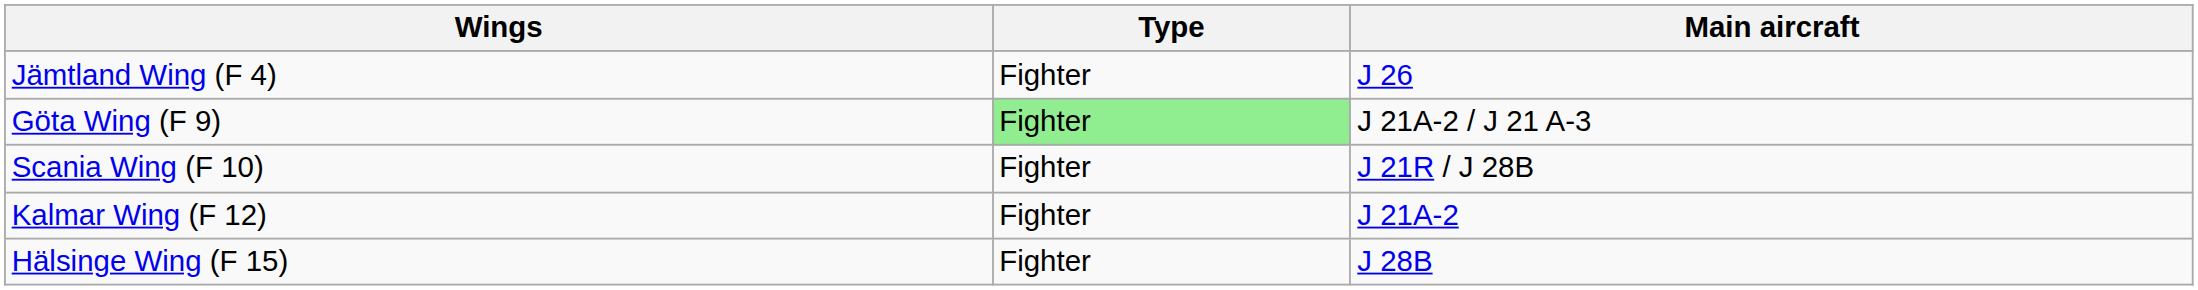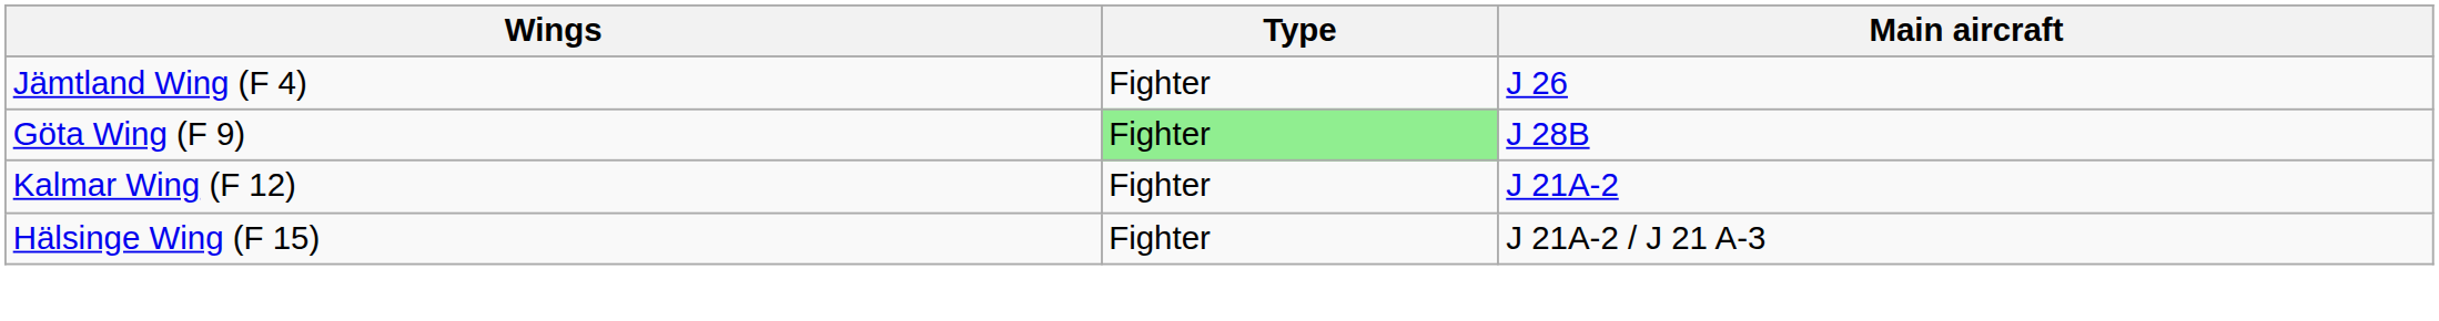Göta Wing (F 9) | Main aircraft: J 21A-2 / J 21 A-3 -> J 28B
- row: Scania Wing (F 10) | Fighter | J 21R / J 28B
Hälsinge Wing (F 15) | Main aircraft: J 28B -> J 21A-2 / J 21 A-3
